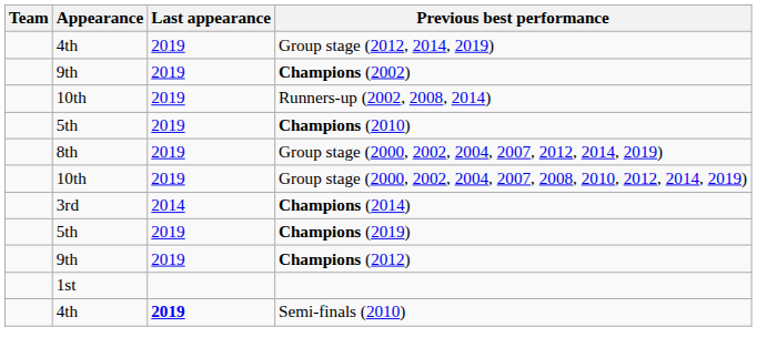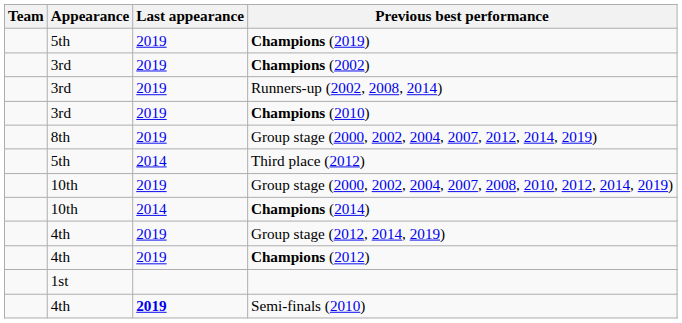rows swapped: Champions (2019) <-> Group stage (2012, 2014, 2019)
Champions (2002) | Appearance: 9th -> 3rd
Runners-up (2002, 2008, 2014) | Appearance: 10th -> 3rd
Champions (2010) | Appearance: 5th -> 3rd
+ row: 5th | 2014 | Third place (2012)
Champions (2014) | Appearance: 3rd -> 10th
Champions (2012) | Appearance: 9th -> 4th
